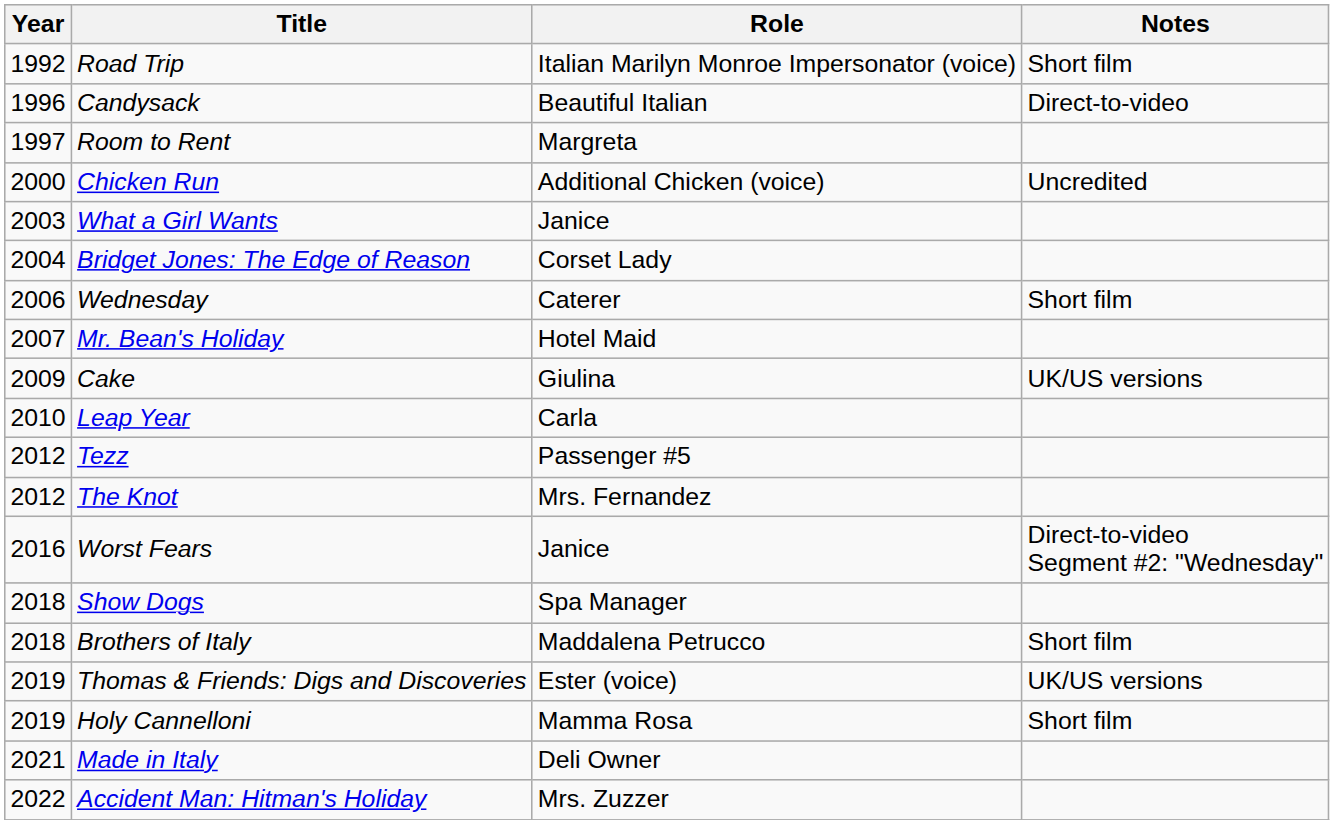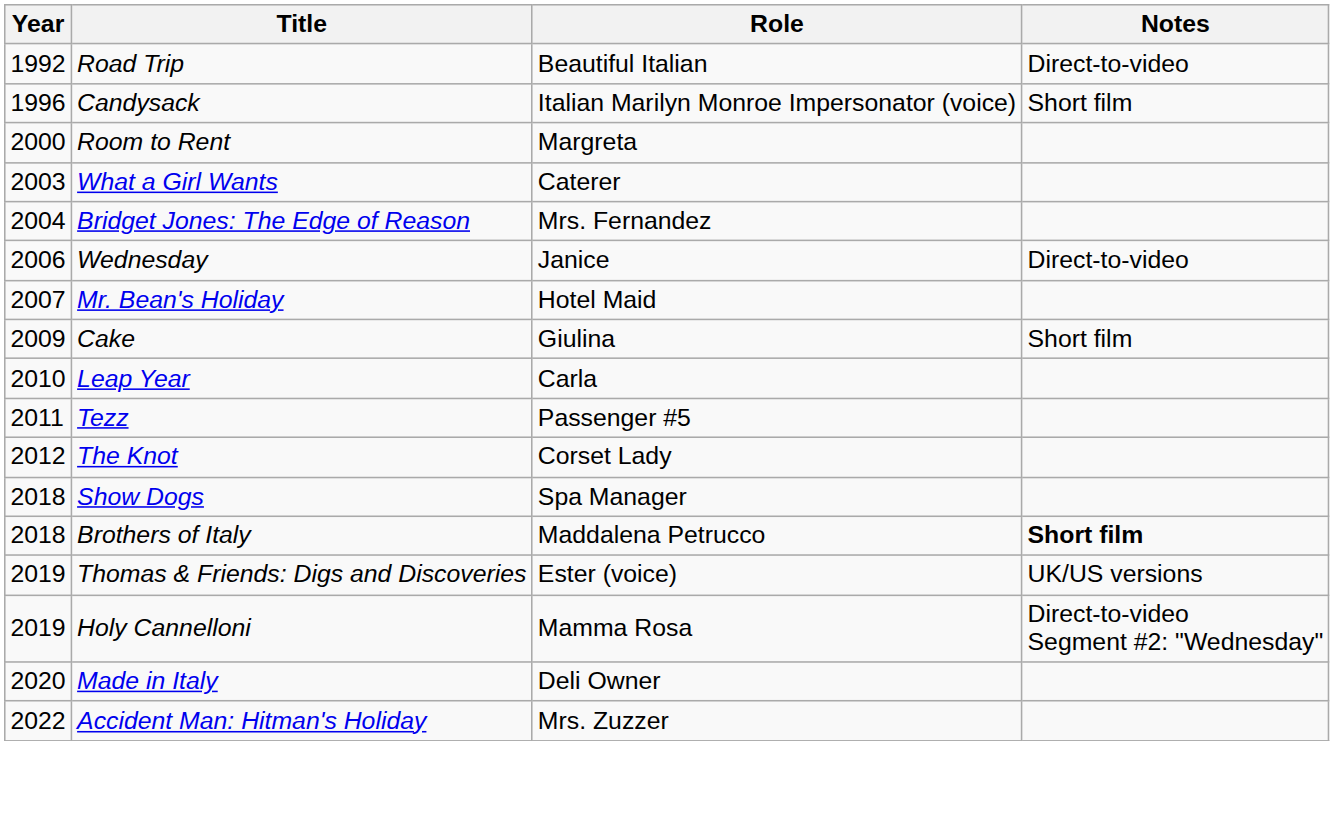Road Trip | Role: Italian Marilyn Monroe Impersonator (voice) -> Beautiful Italian
Road Trip | Notes: Short film -> Direct-to-video
Candysack | Role: Beautiful Italian -> Italian Marilyn Monroe Impersonator (voice)
Candysack | Notes: Direct-to-video -> Short film
Room to Rent | Year: 1997 -> 2000
- row: 2000 | Chicken Run | Additional Chicken (voice) | Uncredited
What a Girl Wants | Role: Janice -> Caterer
Bridget Jones: The Edge of Reason | Role: Corset Lady -> Mrs. Fernandez
Wednesday | Role: Caterer -> Janice
Wednesday | Notes: Short film -> Direct-to-video
Cake | Notes: UK/US versions -> Short film
Tezz | Year: 2012 -> 2011
The Knot | Role: Mrs. Fernandez -> Corset Lady
- row: 2016 | Worst Fears | Janice | Direct-to-video Segment #2: "Wednesday"
Brothers of Italy | Notes: normal -> bold
Holy Cannelloni | Notes: Short film -> Direct-to-video Segment #2: "Wednesday"
Made in Italy | Year: 2021 -> 2020
